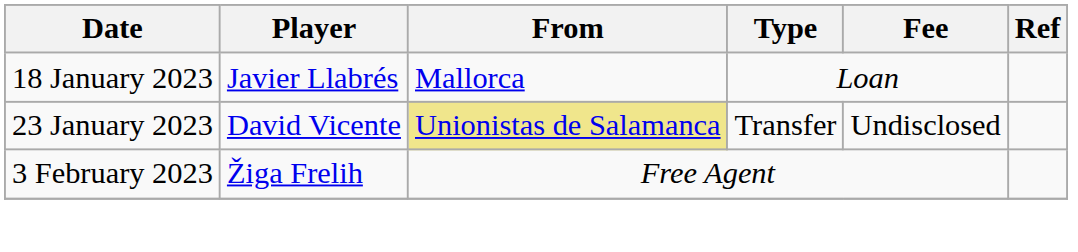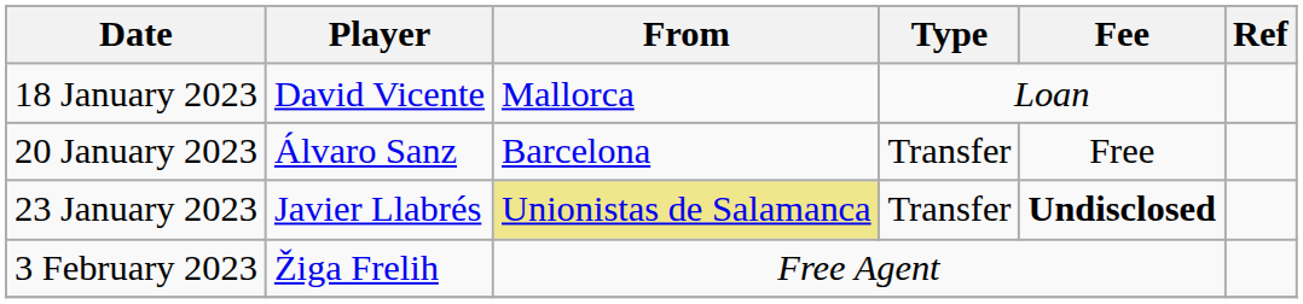18 January 2023 | Player: Javier Llabrés -> David Vicente
+ row: 20 January 2023 | Álvaro Sanz | Barcelona | Transfer | Free
23 January 2023 | Player: David Vicente -> Javier Llabrés
23 January 2023 | Fee: normal -> bold
